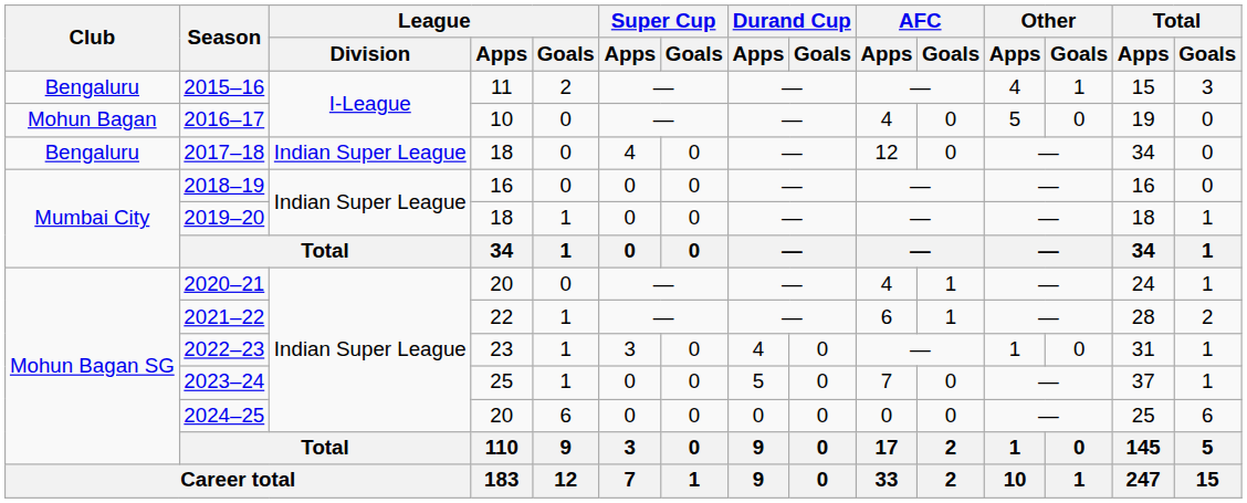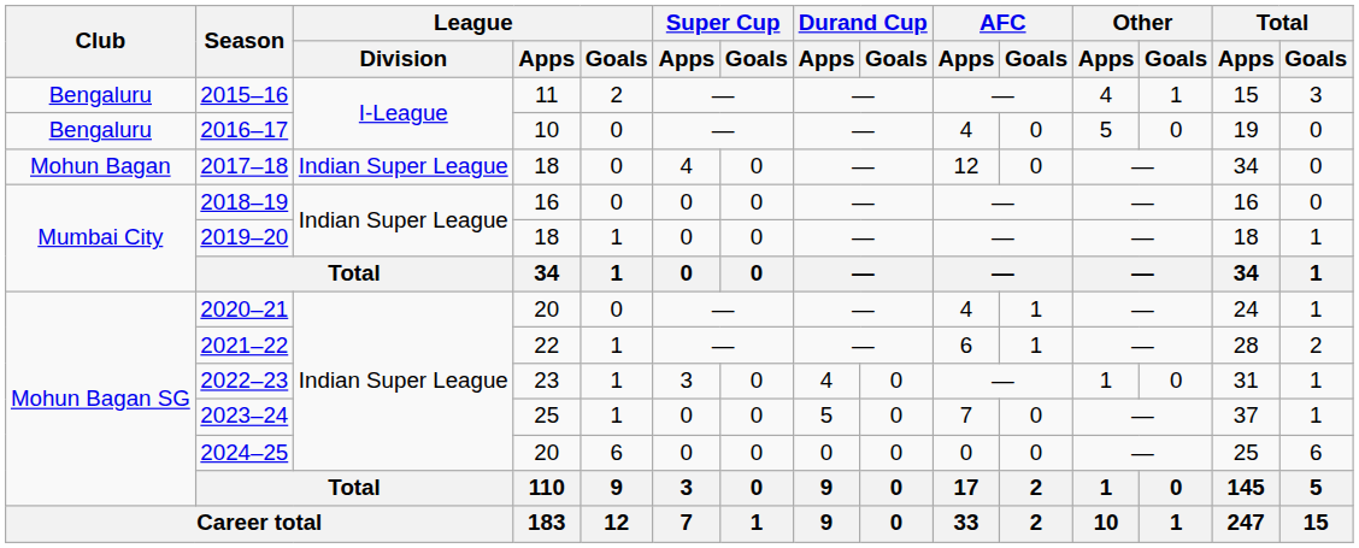2016–17 | Club: Mohun Bagan -> Bengaluru
2017–18 | Club: Bengaluru -> Mohun Bagan
